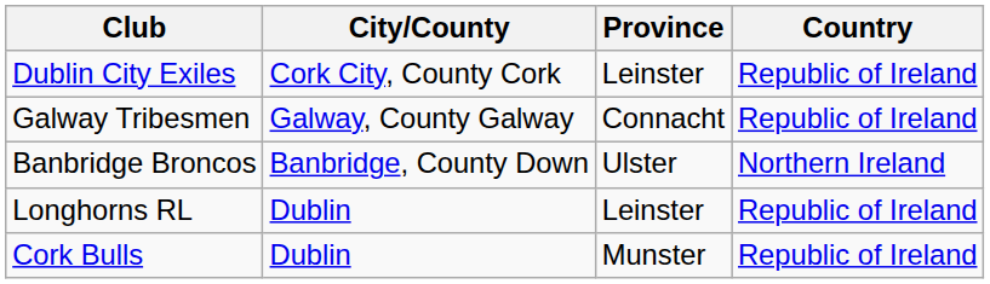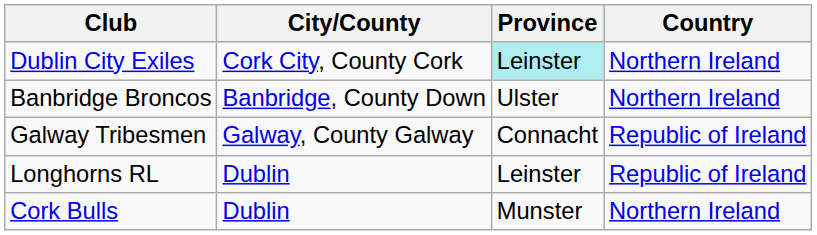Dublin City Exiles | Province: no background -> paleturquoise background
Dublin City Exiles | Country: Republic of Ireland -> Northern Ireland
rows swapped: Banbridge Broncos <-> Galway Tribesmen
Cork Bulls | Country: Republic of Ireland -> Northern Ireland
